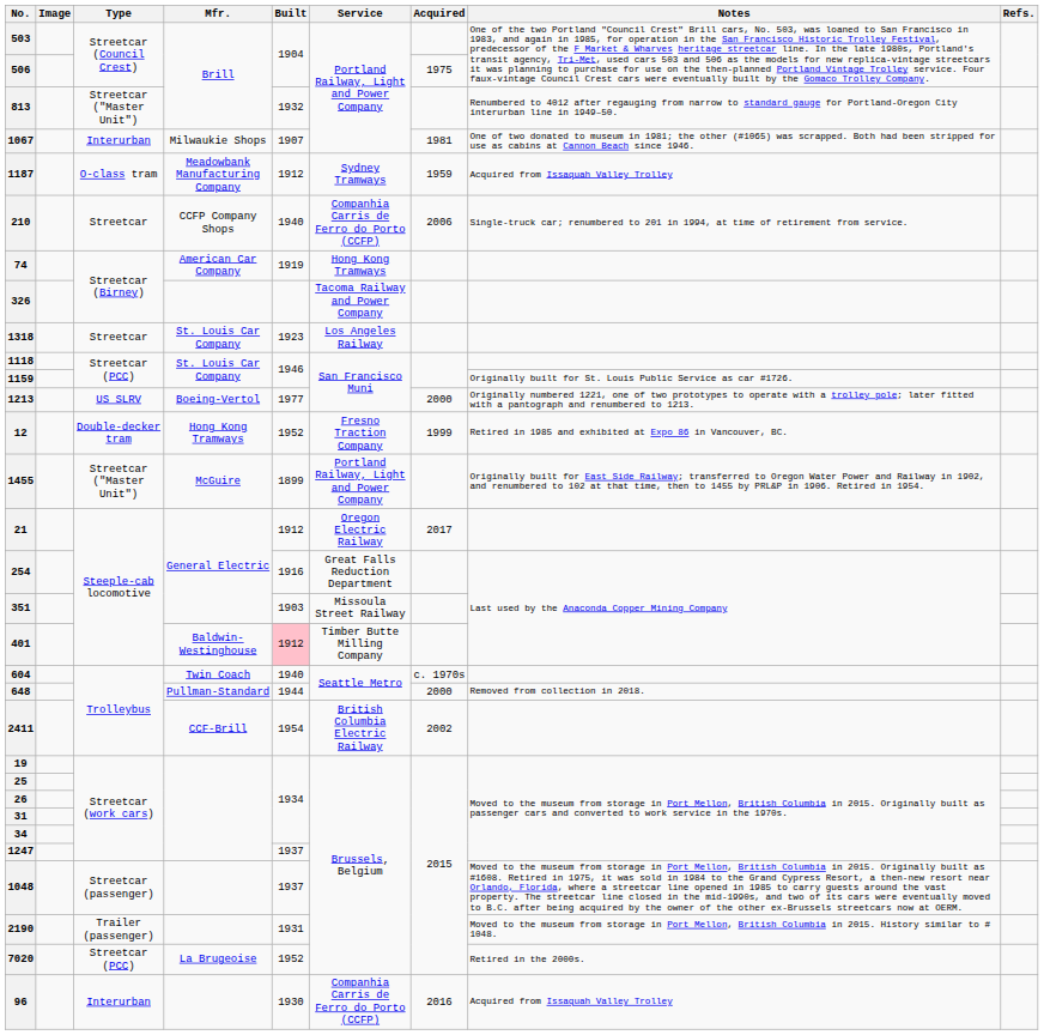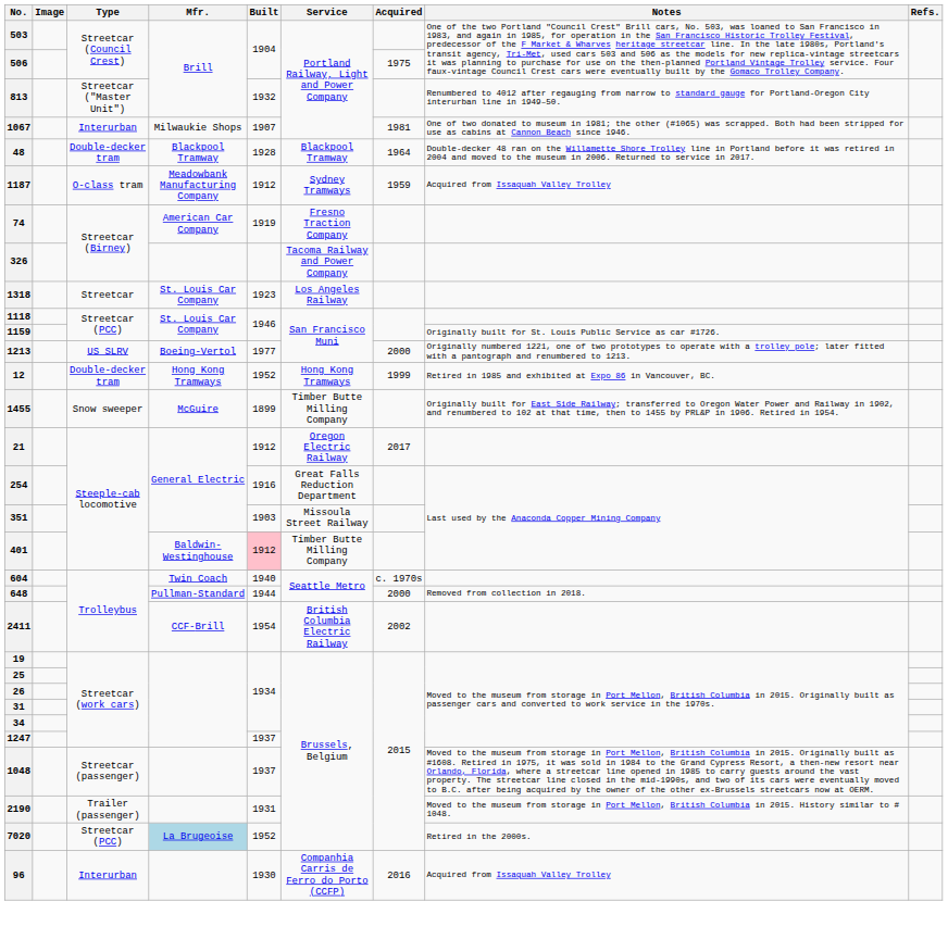+ row: 48 | Double-decker tram | Blackpool Tramway | 1928 | Blackpool Tramway | 1964 | Double-decker 48 ran on the Willamette Shore Trolley line in Portland before it was retired in 2004 and moved to the museum in 2006. Returned to service in 2017.
- row: 210 | Streetcar | CCFP Company Shops | 1940 | Companhia Carris de Ferro do Porto (CCFP) | 2006 | Single-truck car; renumbered to 201 in 1994, at time of retirement from service.
74 | Service: Hong Kong Tramways -> Fresno Traction Company
12 | Service: Fresno Traction Company -> Hong Kong Tramways
1455 | Type: Streetcar ("Master Unit") -> Snow sweeper
1455 | Service: Portland Railway, Light and Power Company -> Timber Butte Milling Company
7020 | Mfr.: no background -> lightblue background
